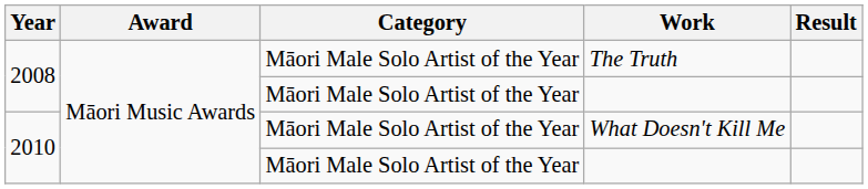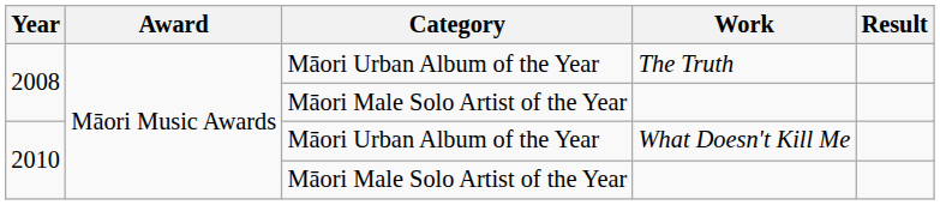The Truth | Category: Māori Male Solo Artist of the Year -> Māori Urban Album of the Year
What Doesn't Kill Me | Category: Māori Male Solo Artist of the Year -> Māori Urban Album of the Year
